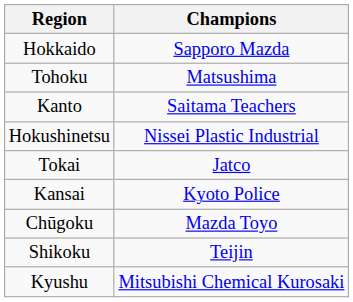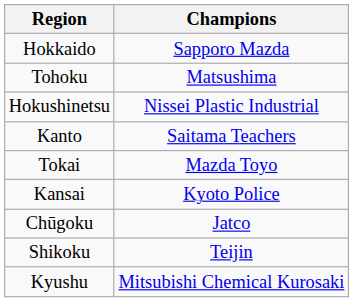rows swapped: Kanto <-> Hokushinetsu
Tokai | Champions: Jatco -> Mazda Toyo
Chūgoku | Champions: Mazda Toyo -> Jatco
